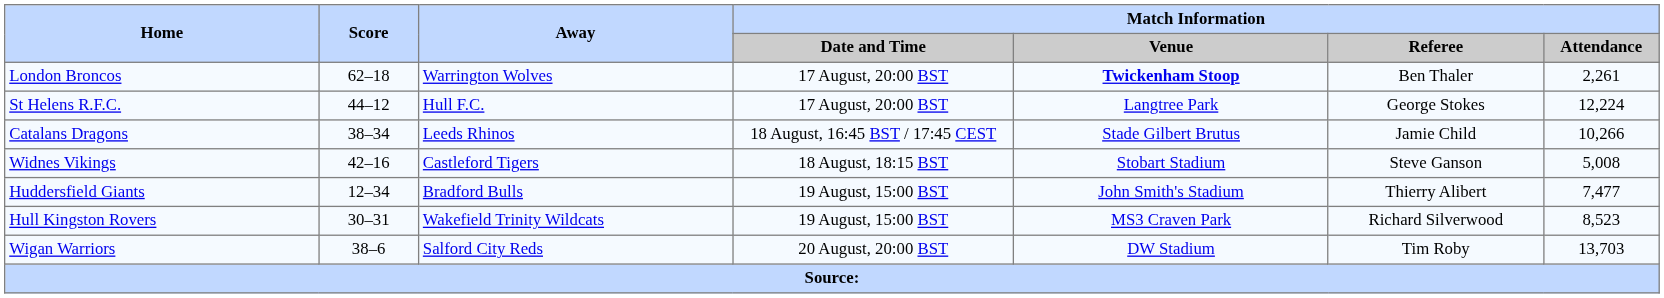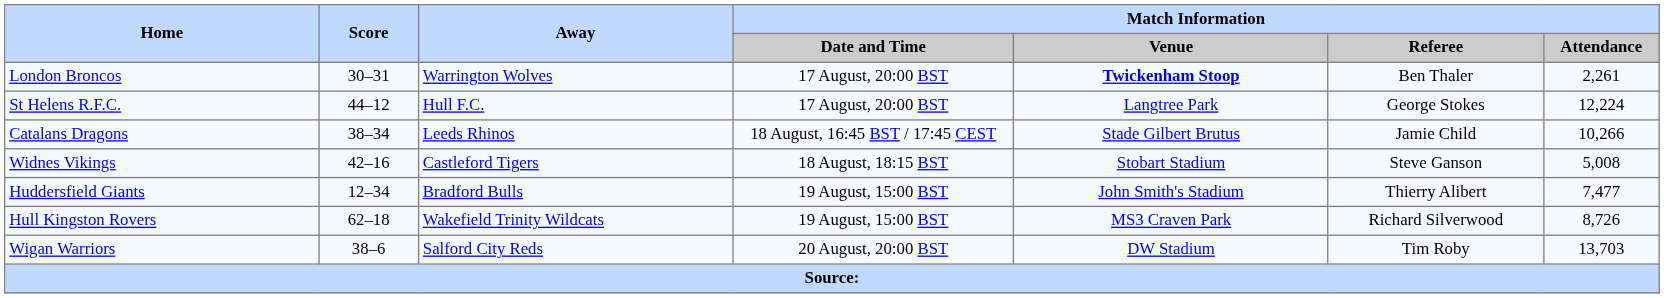London Broncos | Score: 62–18 -> 30–31
Hull Kingston Rovers | Score: 30–31 -> 62–18
Hull Kingston Rovers | Match Information / Attendance: 8,523 -> 8,726
